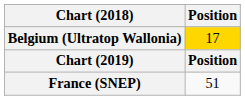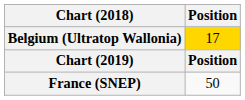France (SNEP) | Position: 51 -> 50
